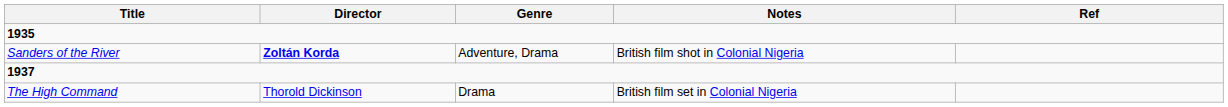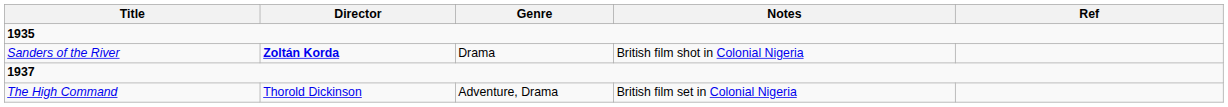Sanders of the River | Genre: Adventure, Drama -> Drama
The High Command | Genre: Drama -> Adventure, Drama
